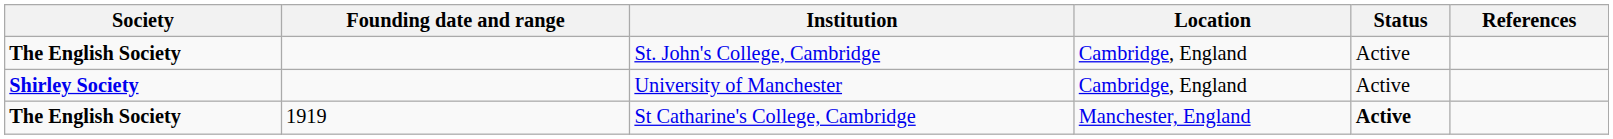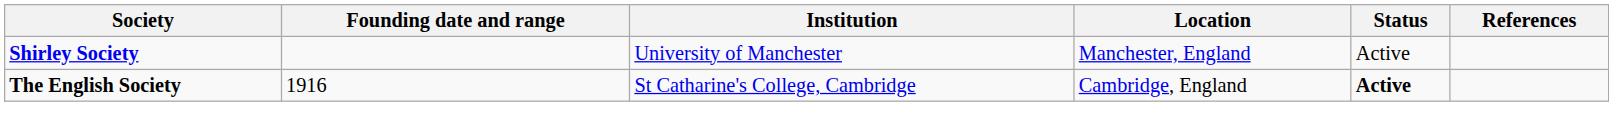- row: The English Society | St. John's College, Cambridge | Cambridge, England | Active
University of Manchester | Location: Cambridge, England -> Manchester, England
St Catharine's College, Cambridge | Founding date and range: 1919 -> 1916
St Catharine's College, Cambridge | Location: Manchester, England -> Cambridge, England
